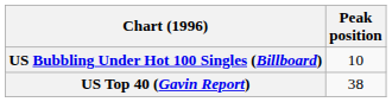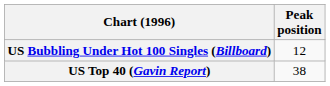US Bubbling Under Hot 100 Singles (Billboard) | Peak position: 10 -> 12
